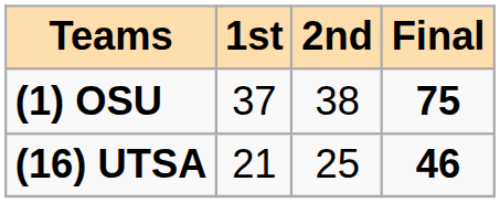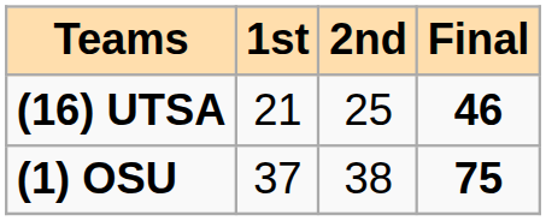rows swapped: (16) UTSA <-> (1) OSU
